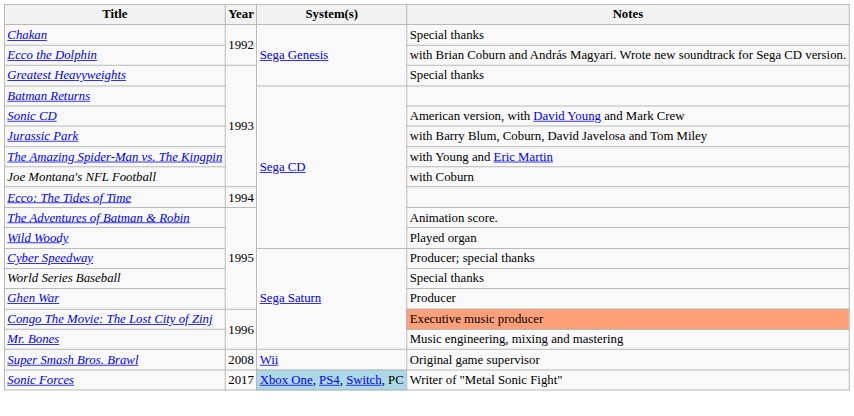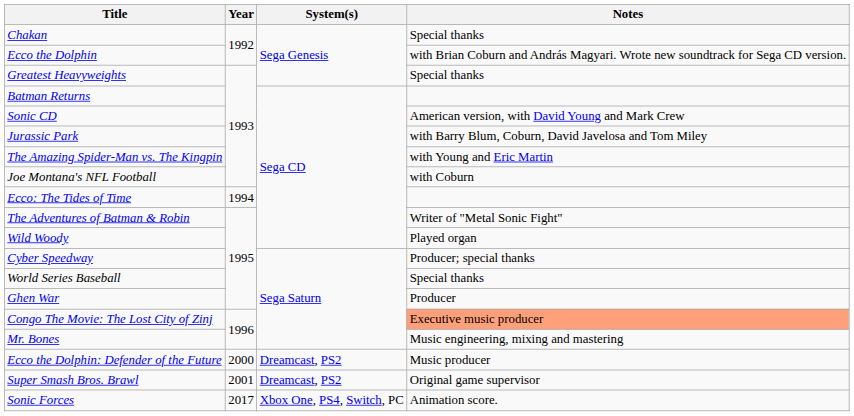The Adventures of Batman & Robin | Notes: Animation score. -> Writer of "Metal Sonic Fight"
+ row: Ecco the Dolphin: Defender of the Future | 2000 | Dreamcast, PS2 | Music producer
Super Smash Bros. Brawl | Year: 2008 -> 2001
Super Smash Bros. Brawl | System(s): Wii -> Dreamcast, PS2
Sonic Forces | System(s): lightblue background -> no background
Sonic Forces | Notes: Writer of "Metal Sonic Fight" -> Animation score.
